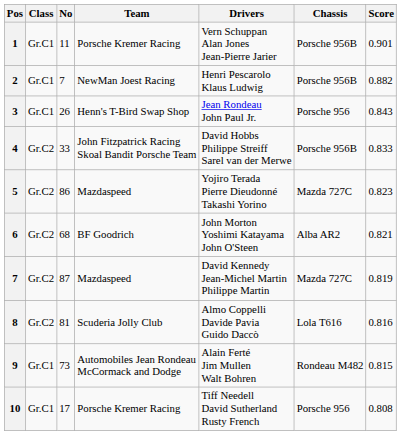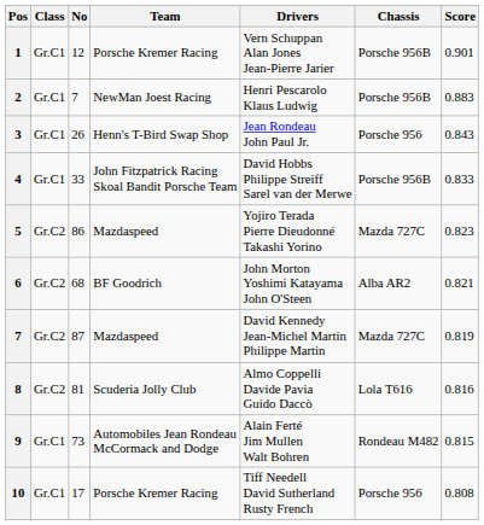1 | No: 11 -> 12
2 | Score: 0.882 -> 0.883
4 | Class: Gr.C2 -> Gr.C1
